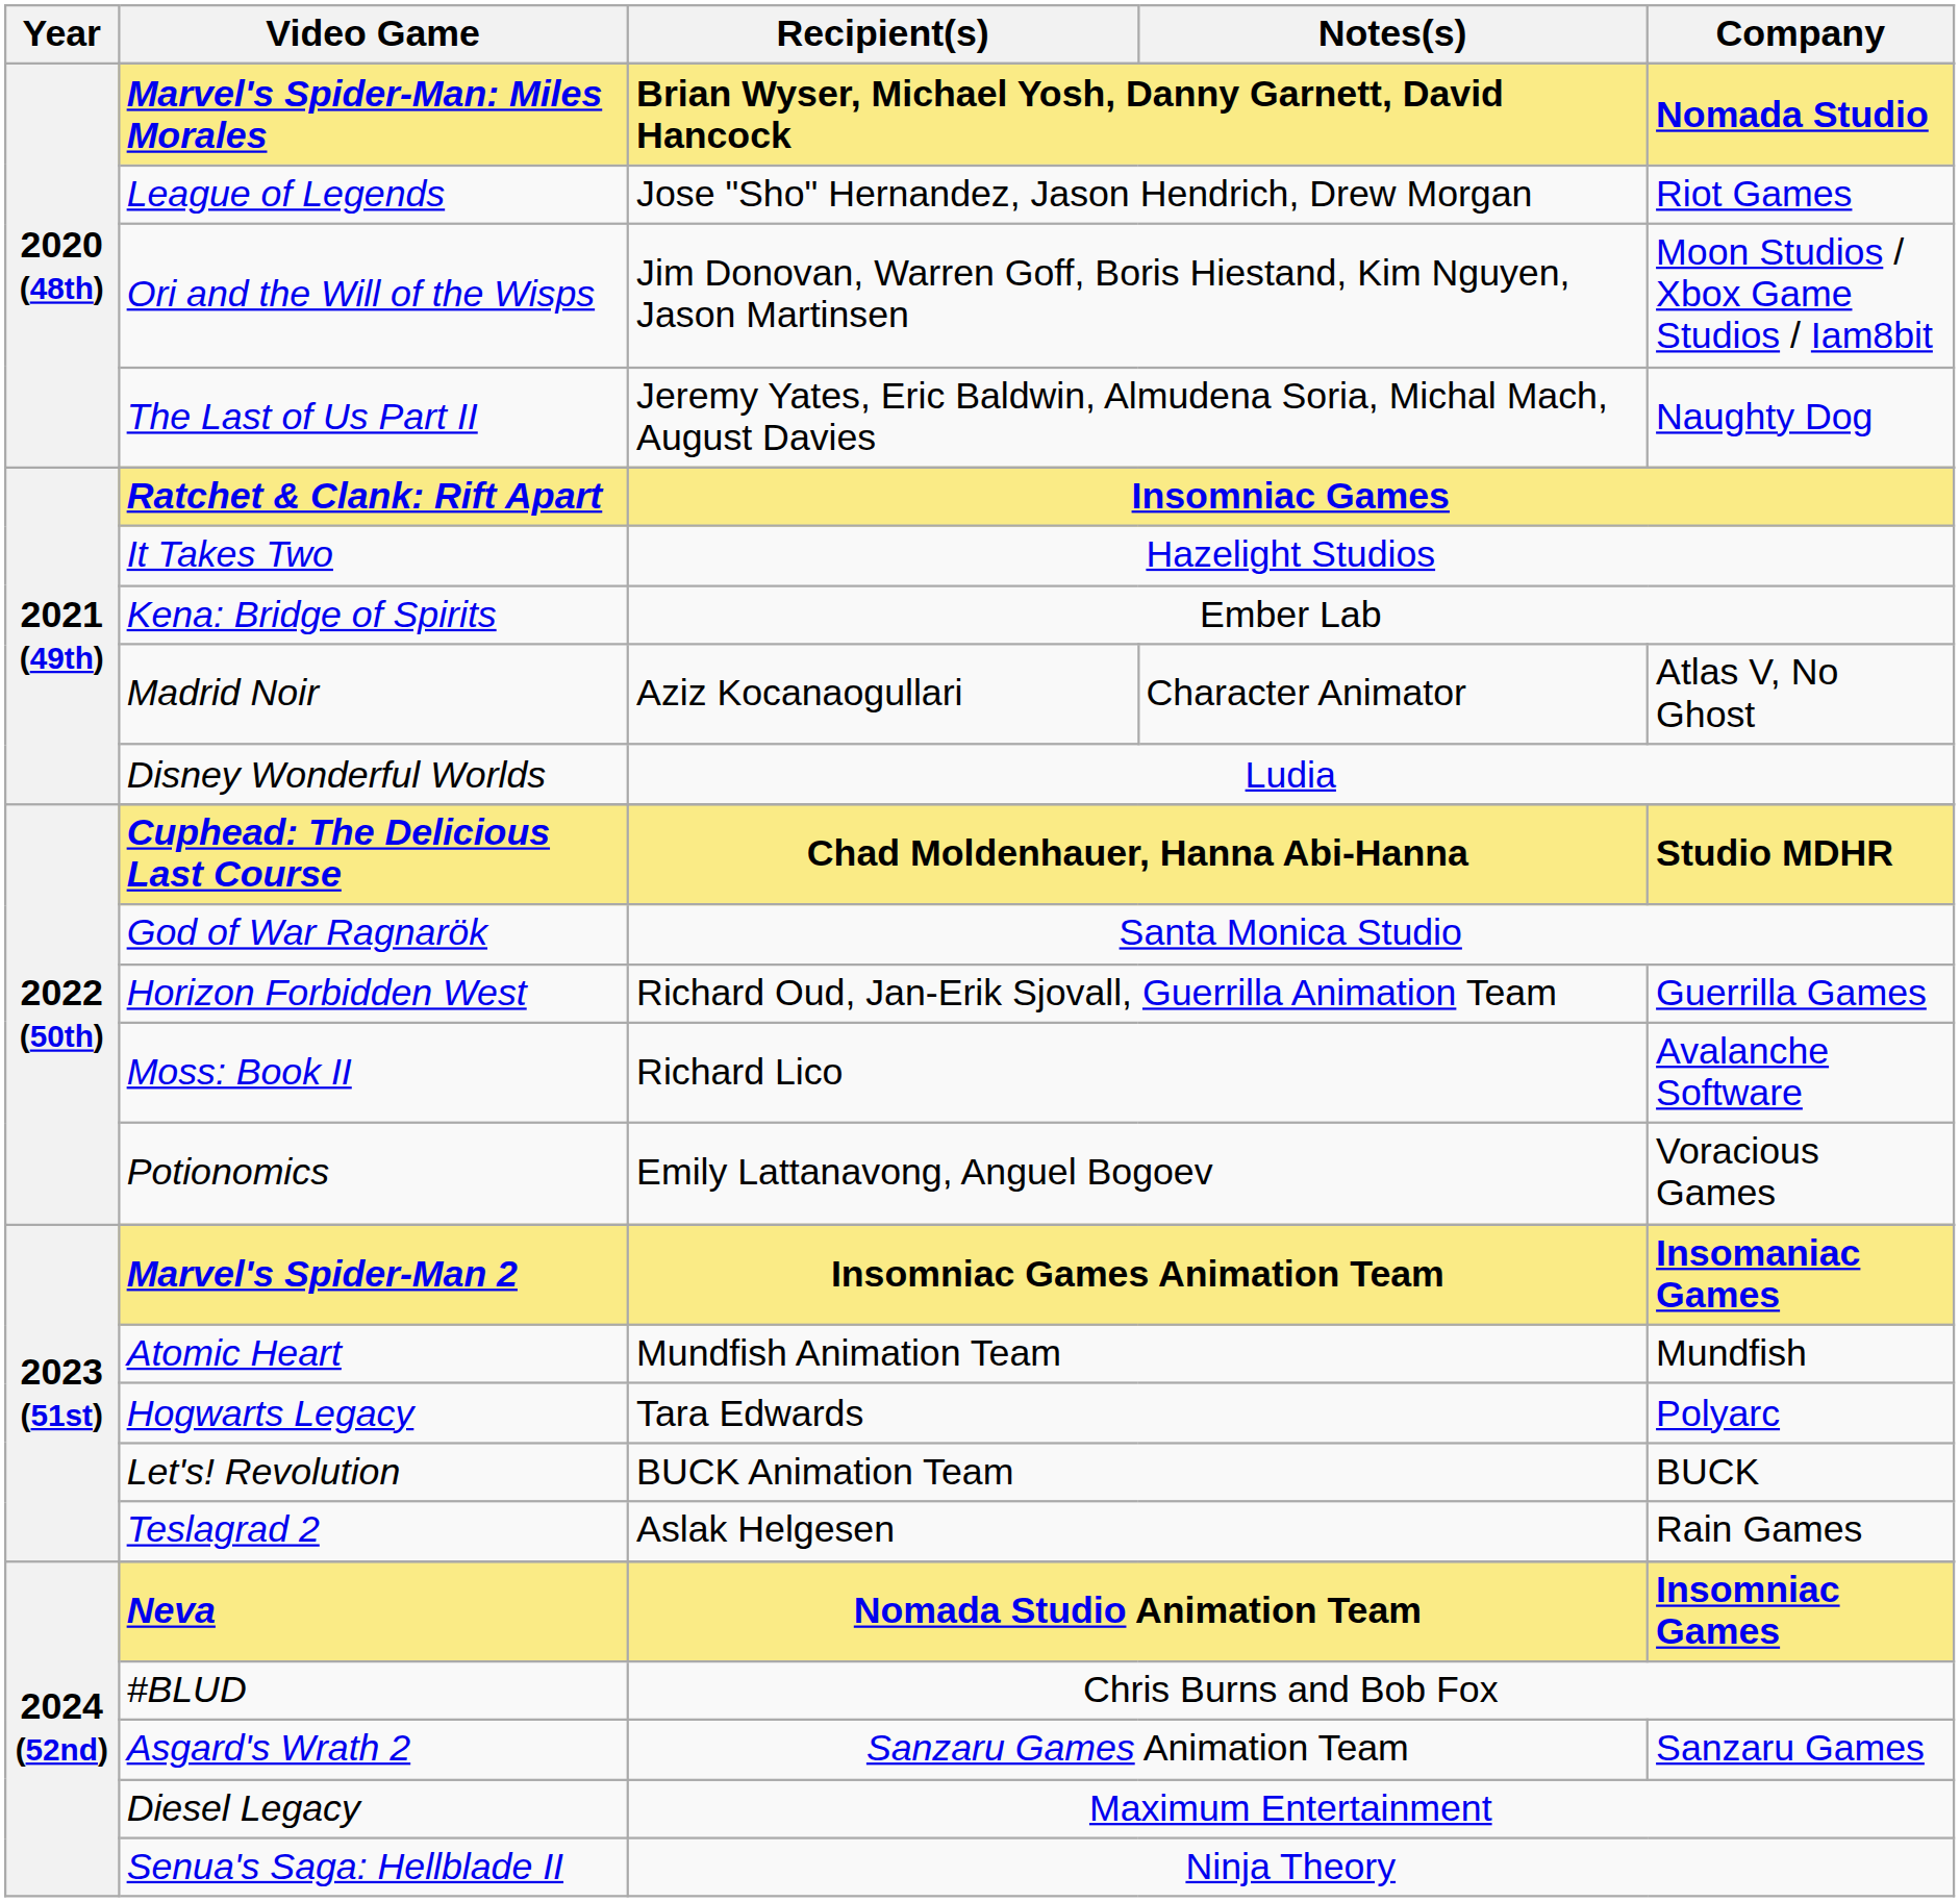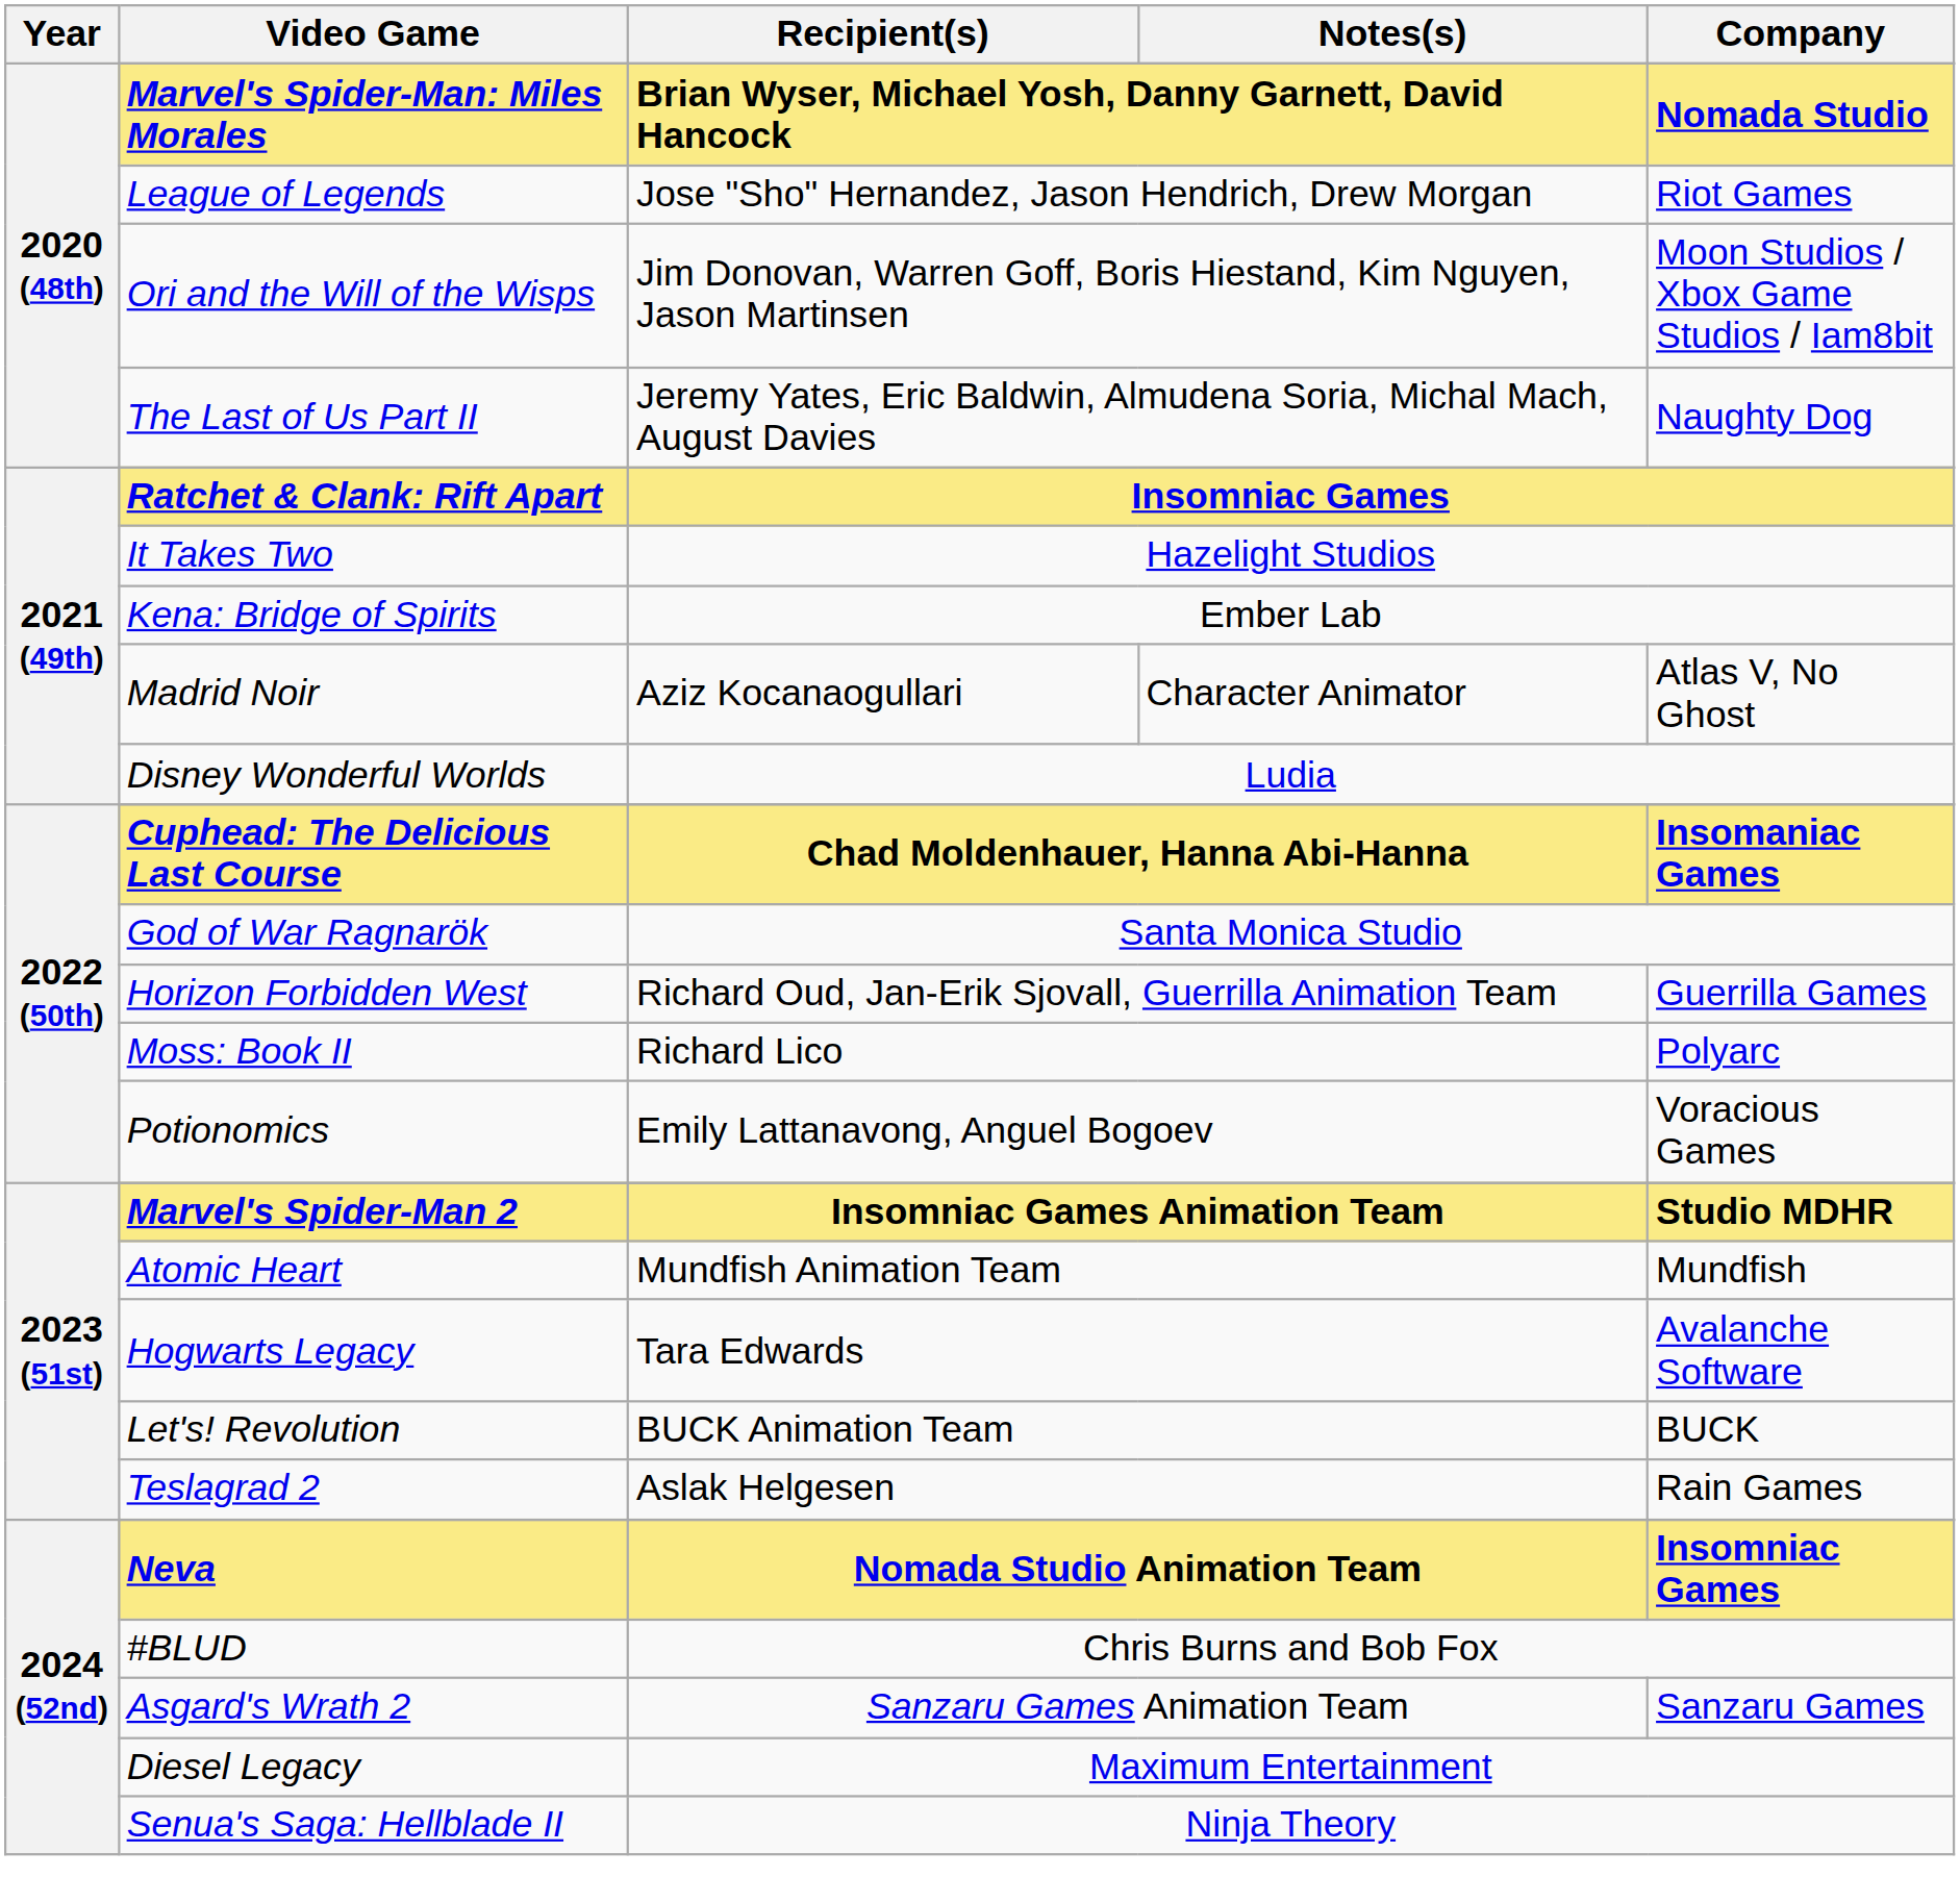Cuphead: The Delicious Last Course | Company: Studio MDHR -> Insomaniac Games
Moss: Book II | Company: Avalanche Software -> Polyarc
Marvel's Spider-Man 2 | Company: Insomaniac Games -> Studio MDHR
Hogwarts Legacy | Company: Polyarc -> Avalanche Software
